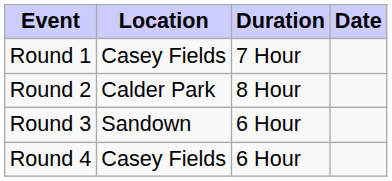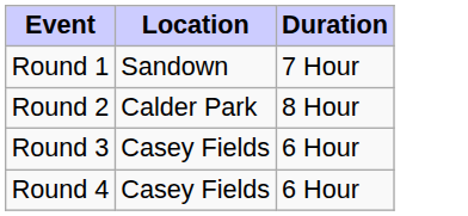- column: Date
Round 1 | Location: Casey Fields -> Sandown
Round 3 | Location: Sandown -> Casey Fields
